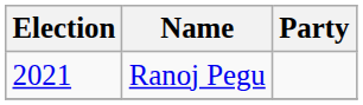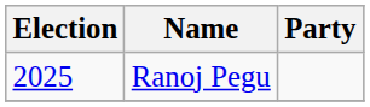Ranoj Pegu | Election: 2021 -> 2025
